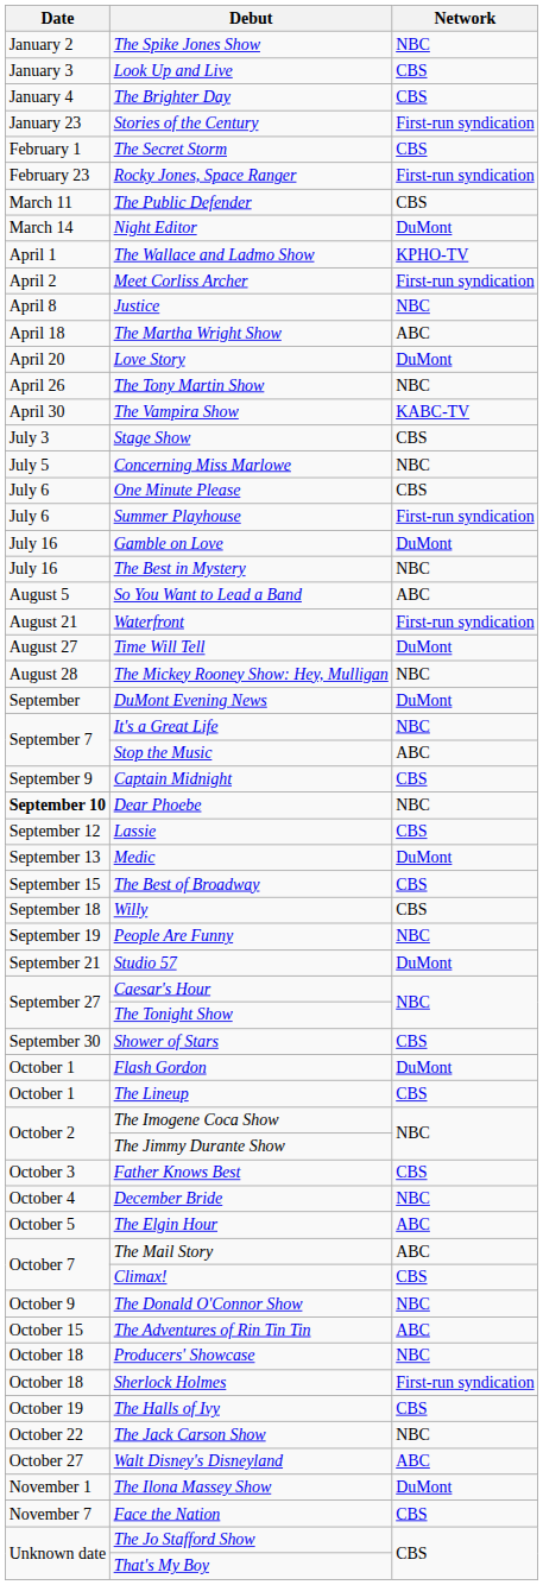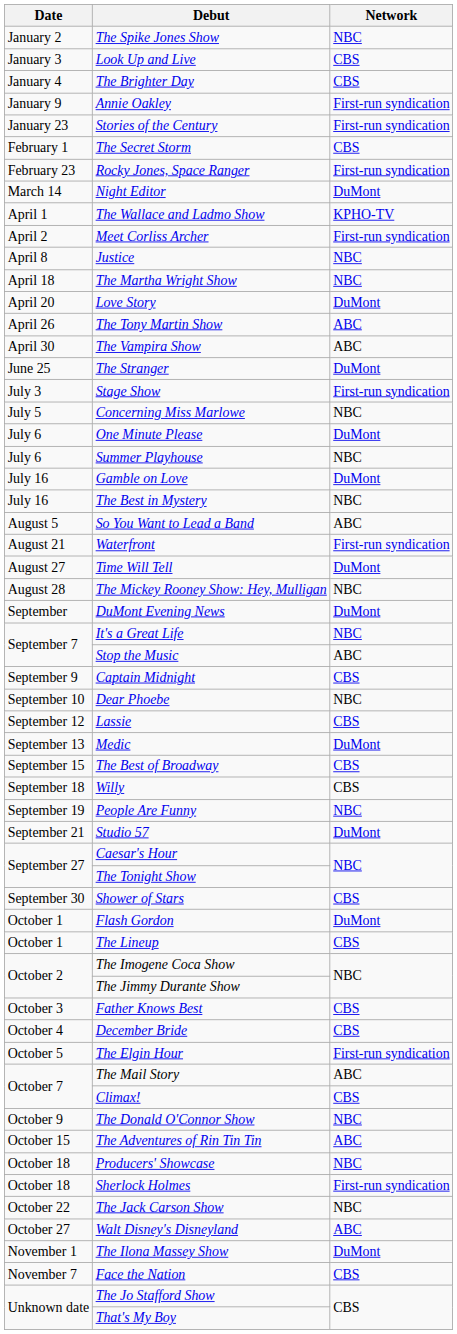+ row: January 9 | Annie Oakley | First-run syndication
- row: March 11 | The Public Defender | CBS
The Martha Wright Show | Network: ABC -> NBC
The Tony Martin Show | Network: NBC -> ABC
The Vampira Show | Network: KABC-TV -> ABC
+ row: June 25 | The Stranger | DuMont
Stage Show | Network: CBS -> First-run syndication
One Minute Please | Network: CBS -> DuMont
Summer Playhouse | Network: First-run syndication -> NBC
Dear Phoebe | Date: bold -> normal
December Bride | Network: NBC -> CBS
The Elgin Hour | Network: ABC -> First-run syndication
- row: October 19 | The Halls of Ivy | CBS
